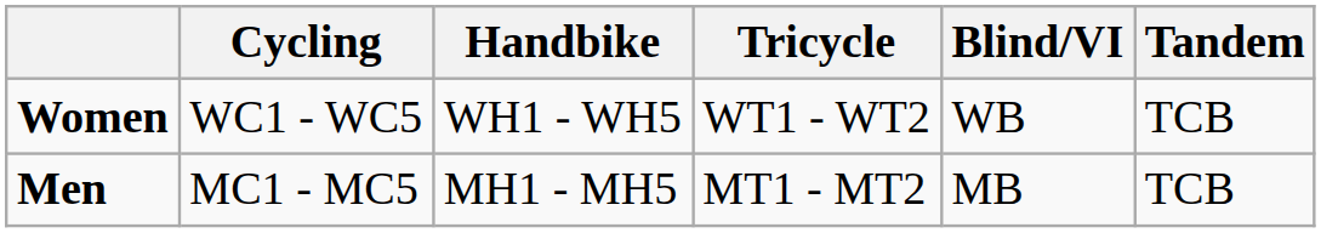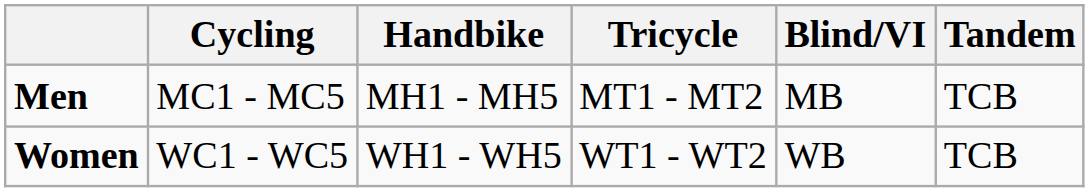rows swapped: Men <-> Women
